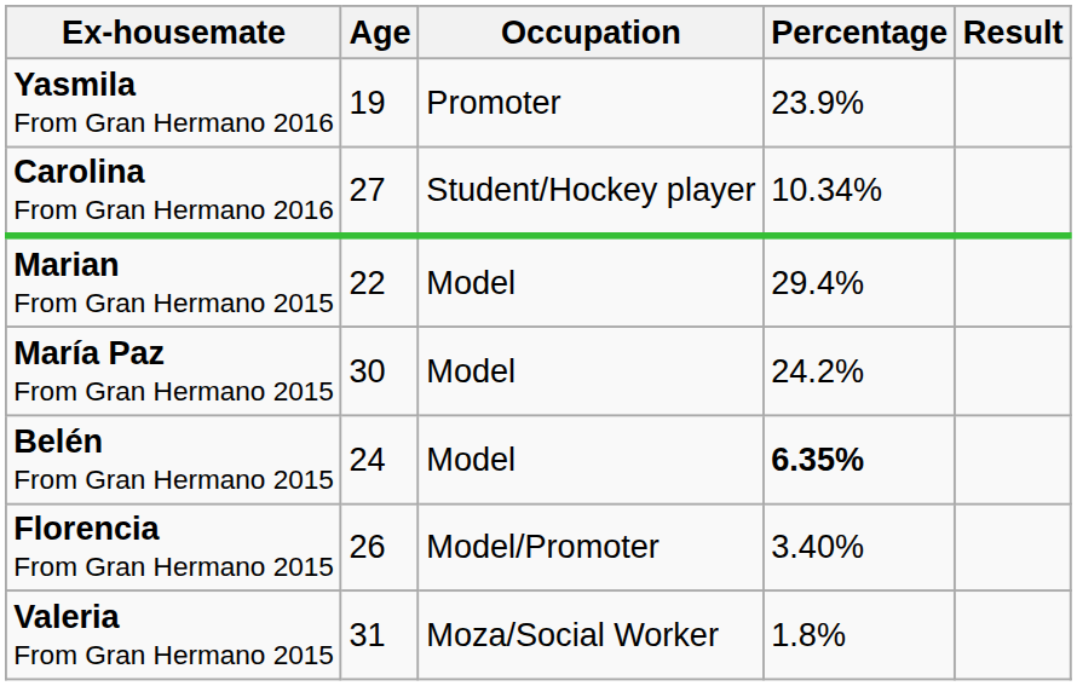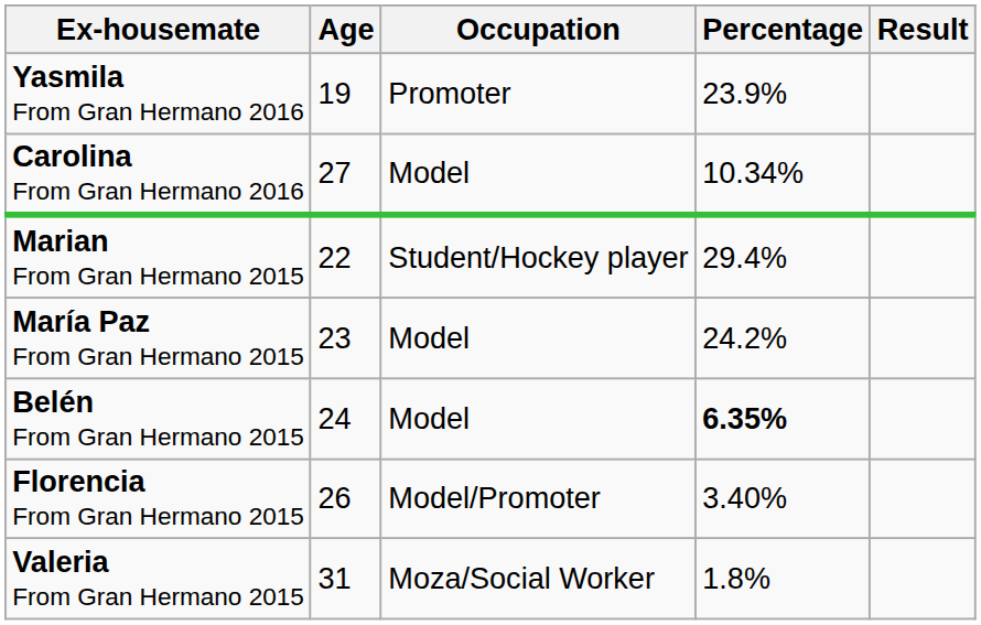Carolina From Gran Hermano 2016 | Occupation: Student/Hockey player -> Model
Marian From Gran Hermano 2015 | Occupation: Model -> Student/Hockey player
María Paz From Gran Hermano 2015 | Age: 30 -> 23
